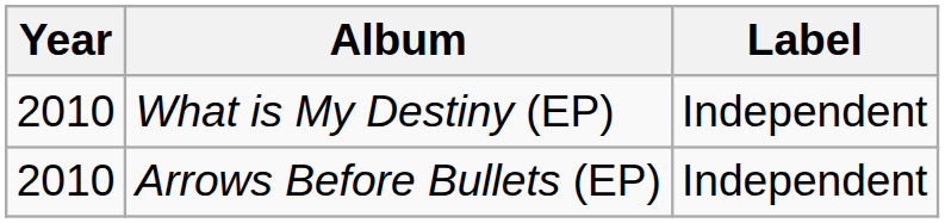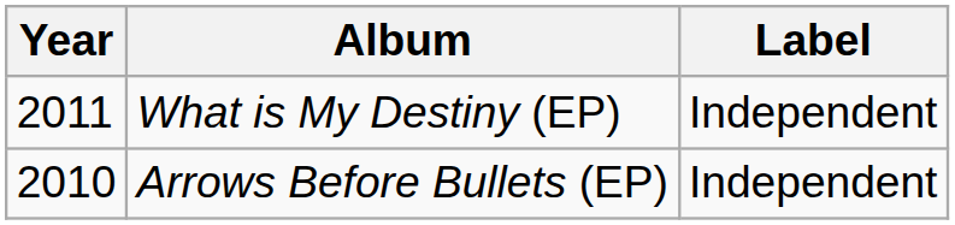What is My Destiny (EP) | Year: 2010 -> 2011
